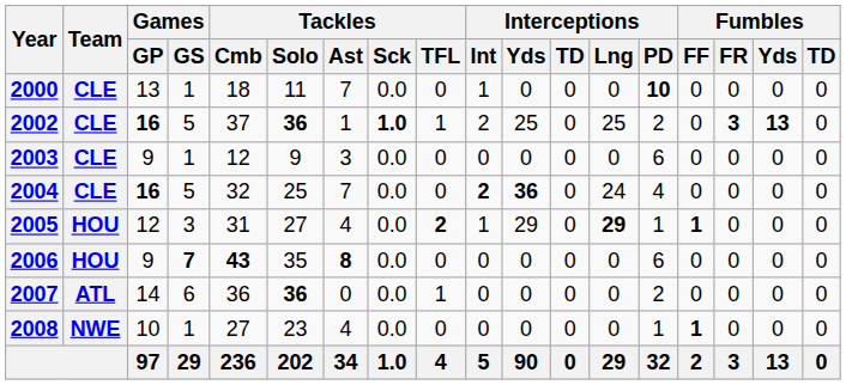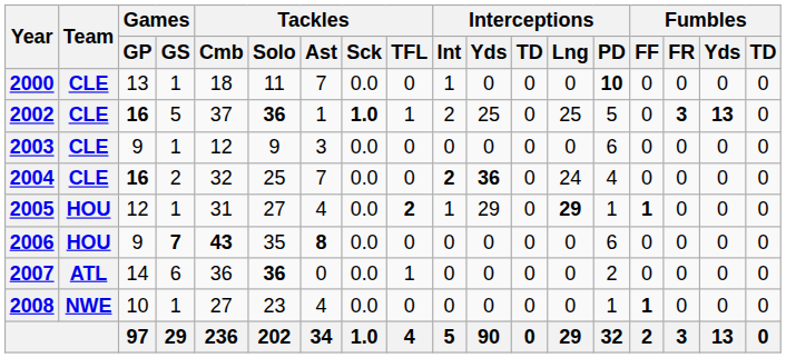2002 | Interceptions / PD: 2 -> 5
2004 | Games / GS: 5 -> 2
2005 | Games / GS: 3 -> 1
